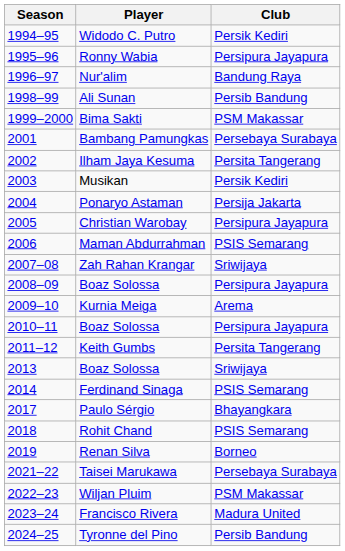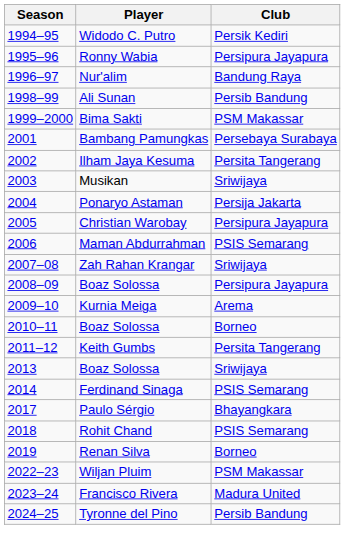Musikan | Club: Persik Kediri -> Sriwijaya
2010–11 / Boaz Solossa | Club: Persipura Jayapura -> Borneo
- row: 2021–22 | Taisei Marukawa | Persebaya Surabaya
